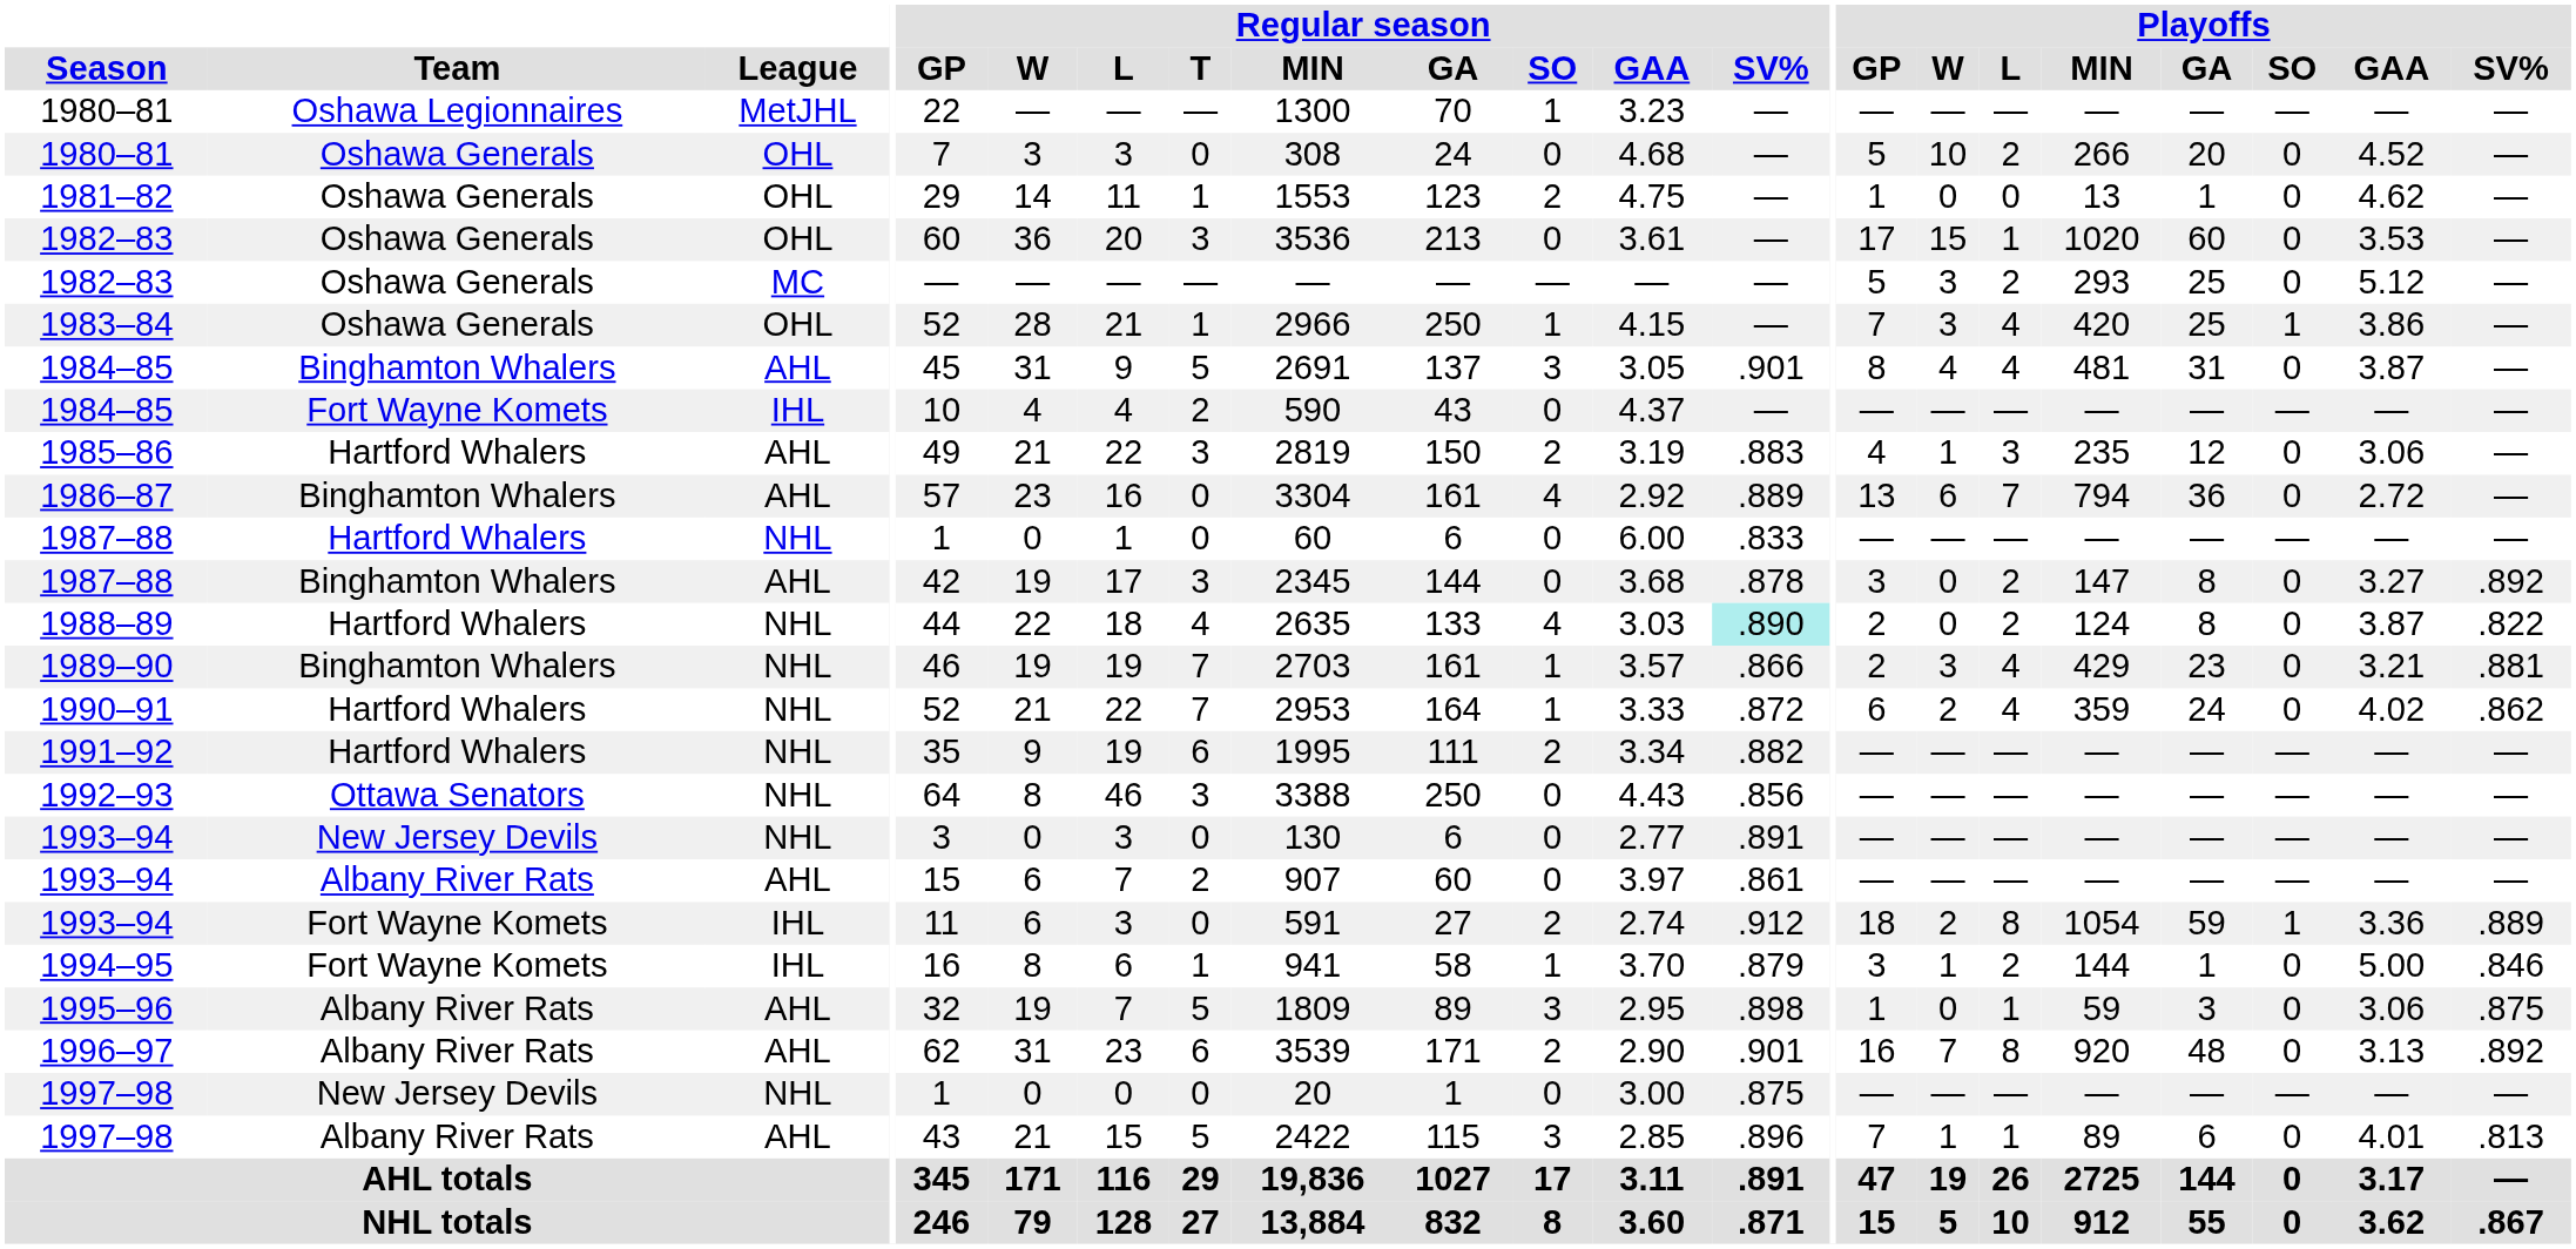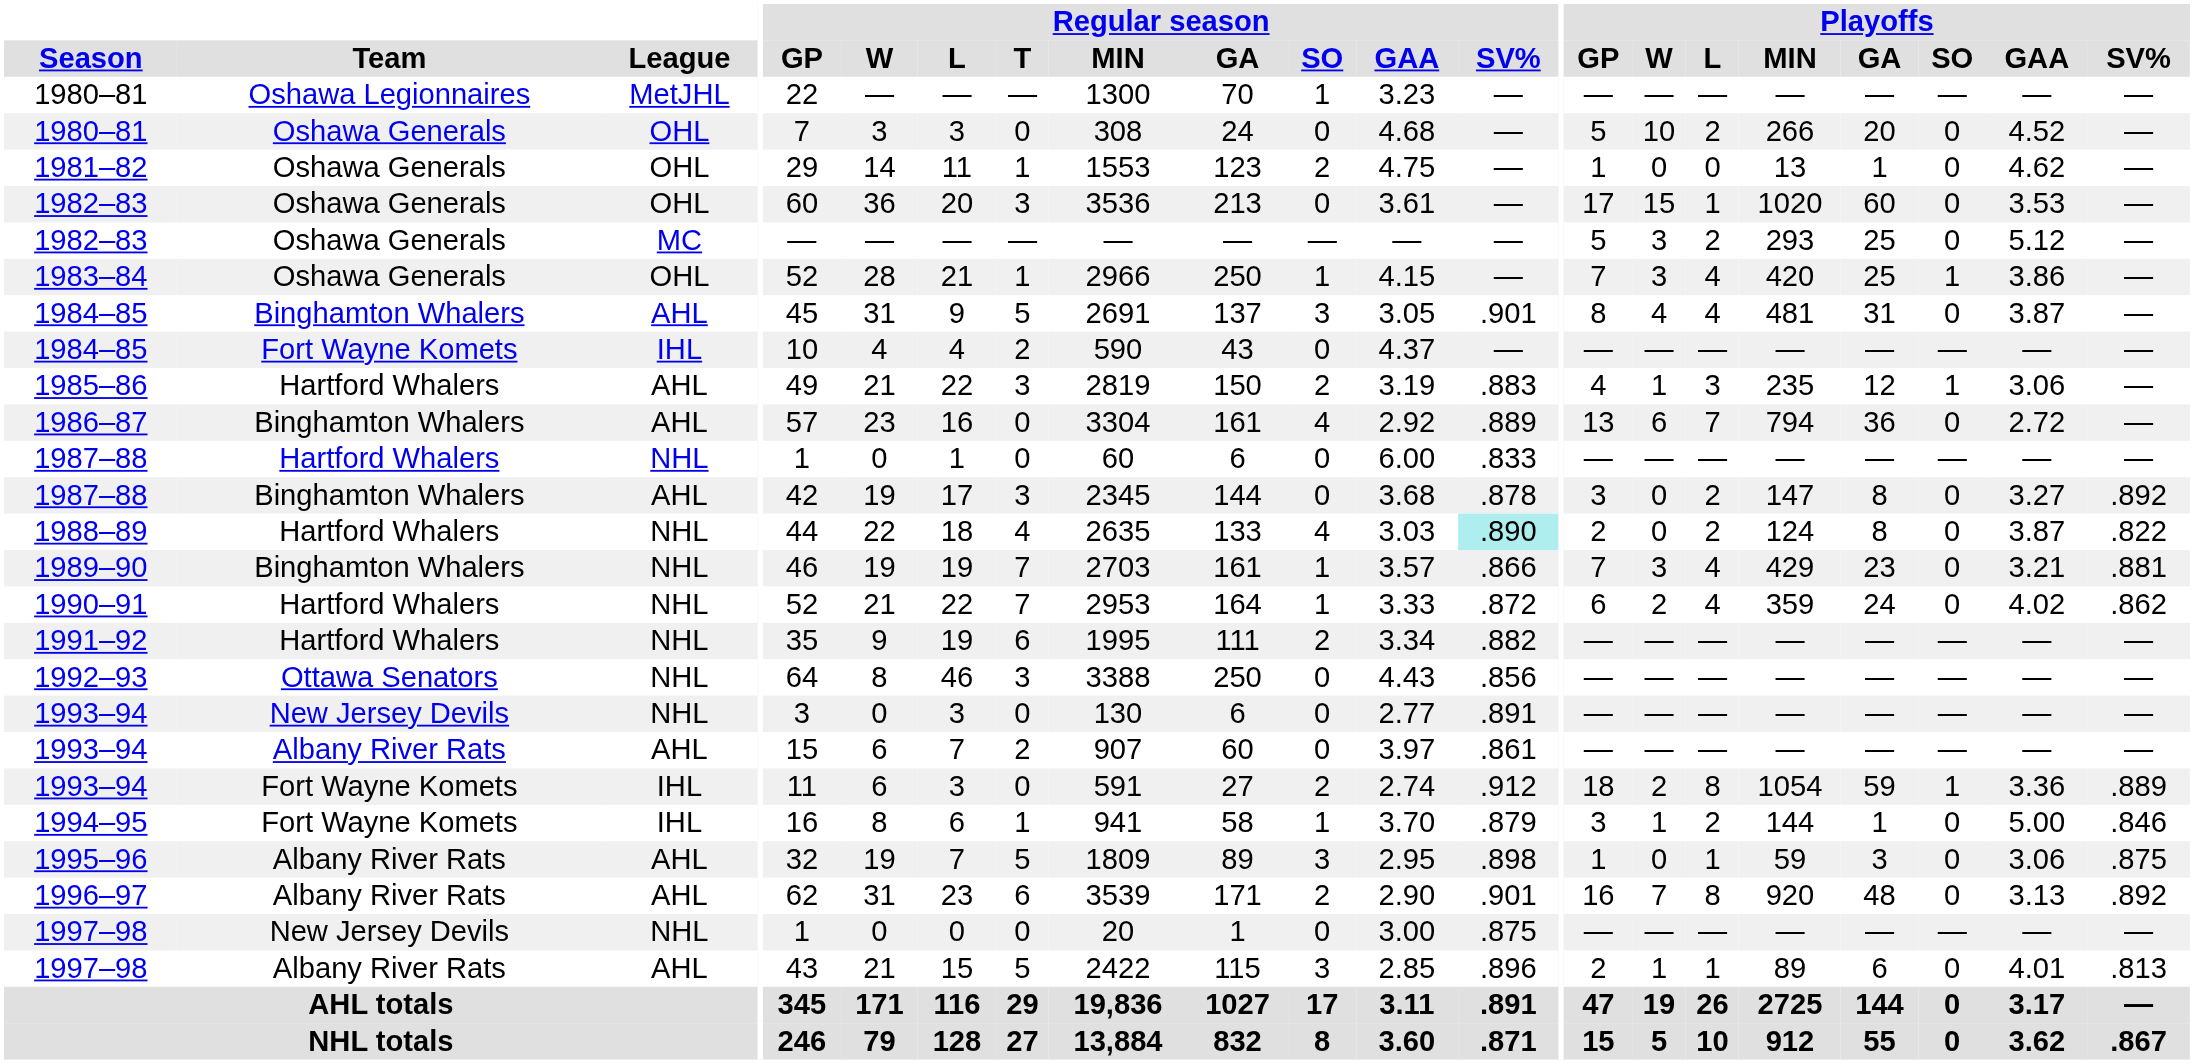1985–86 | Playoffs / SO: 0 -> 1
1989–90 | Playoffs / GP: 2 -> 7
1997–98 / AHL | Playoffs / GP: 7 -> 2
